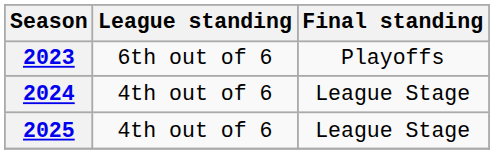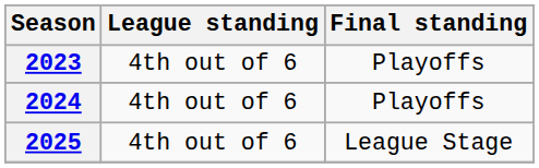2023 | League standing: 6th out of 6 -> 4th out of 6
2024 | Final standing: League Stage -> Playoffs
